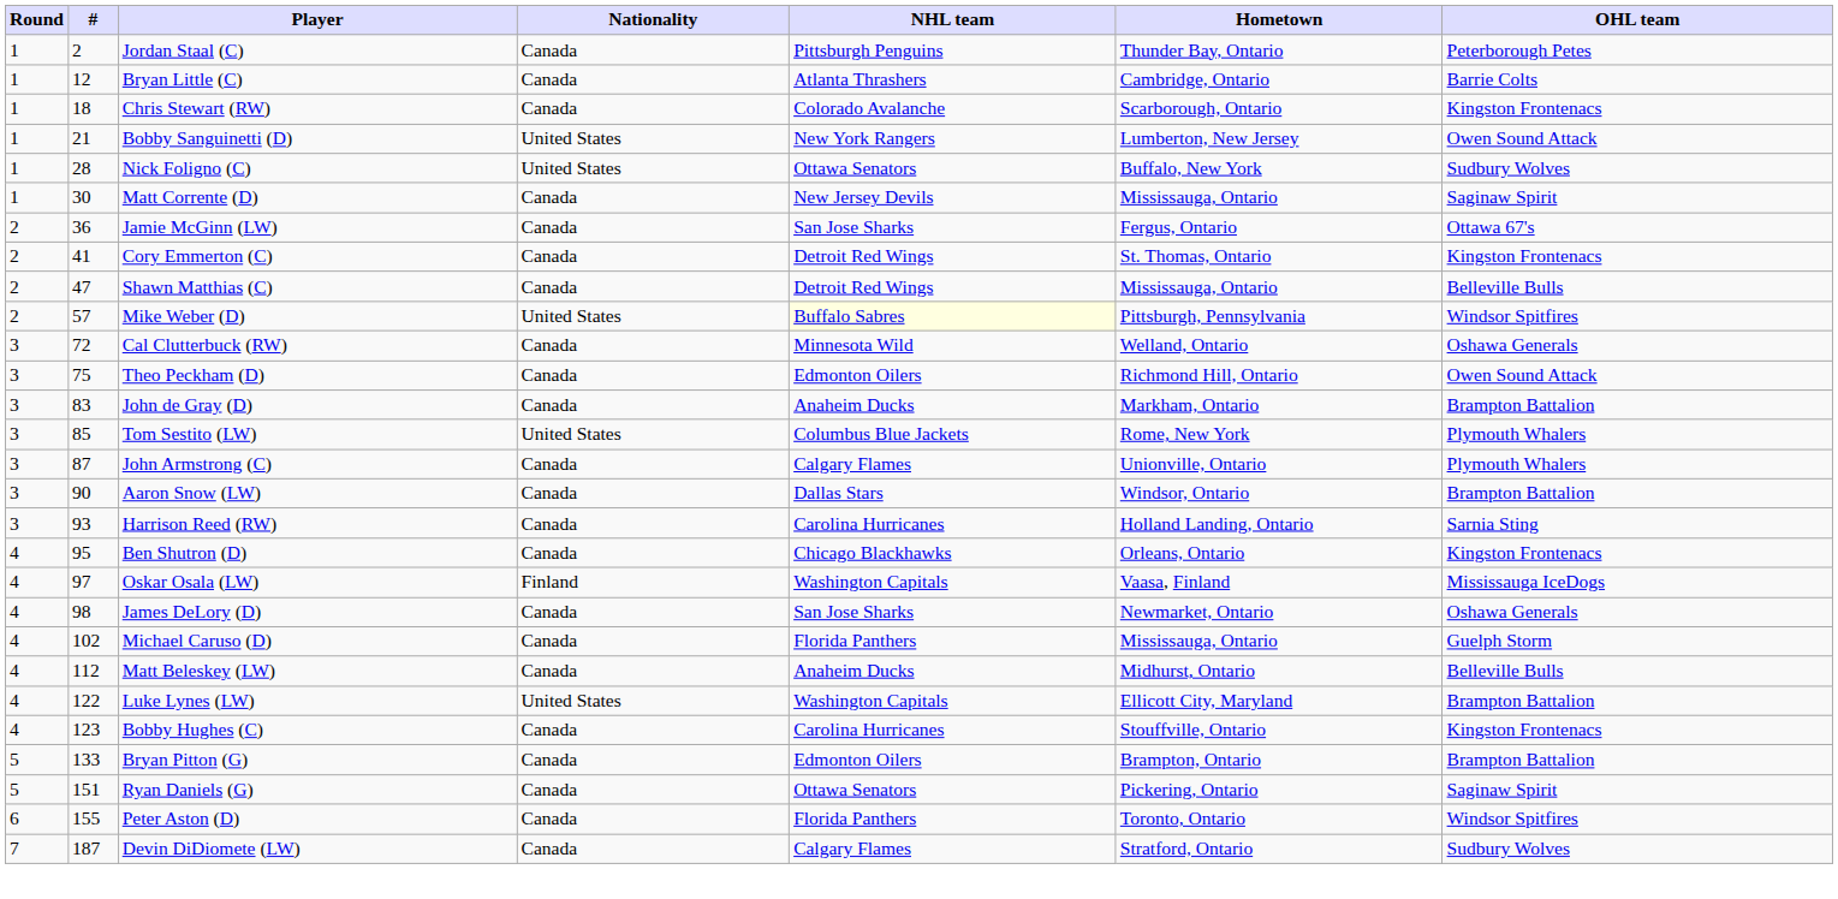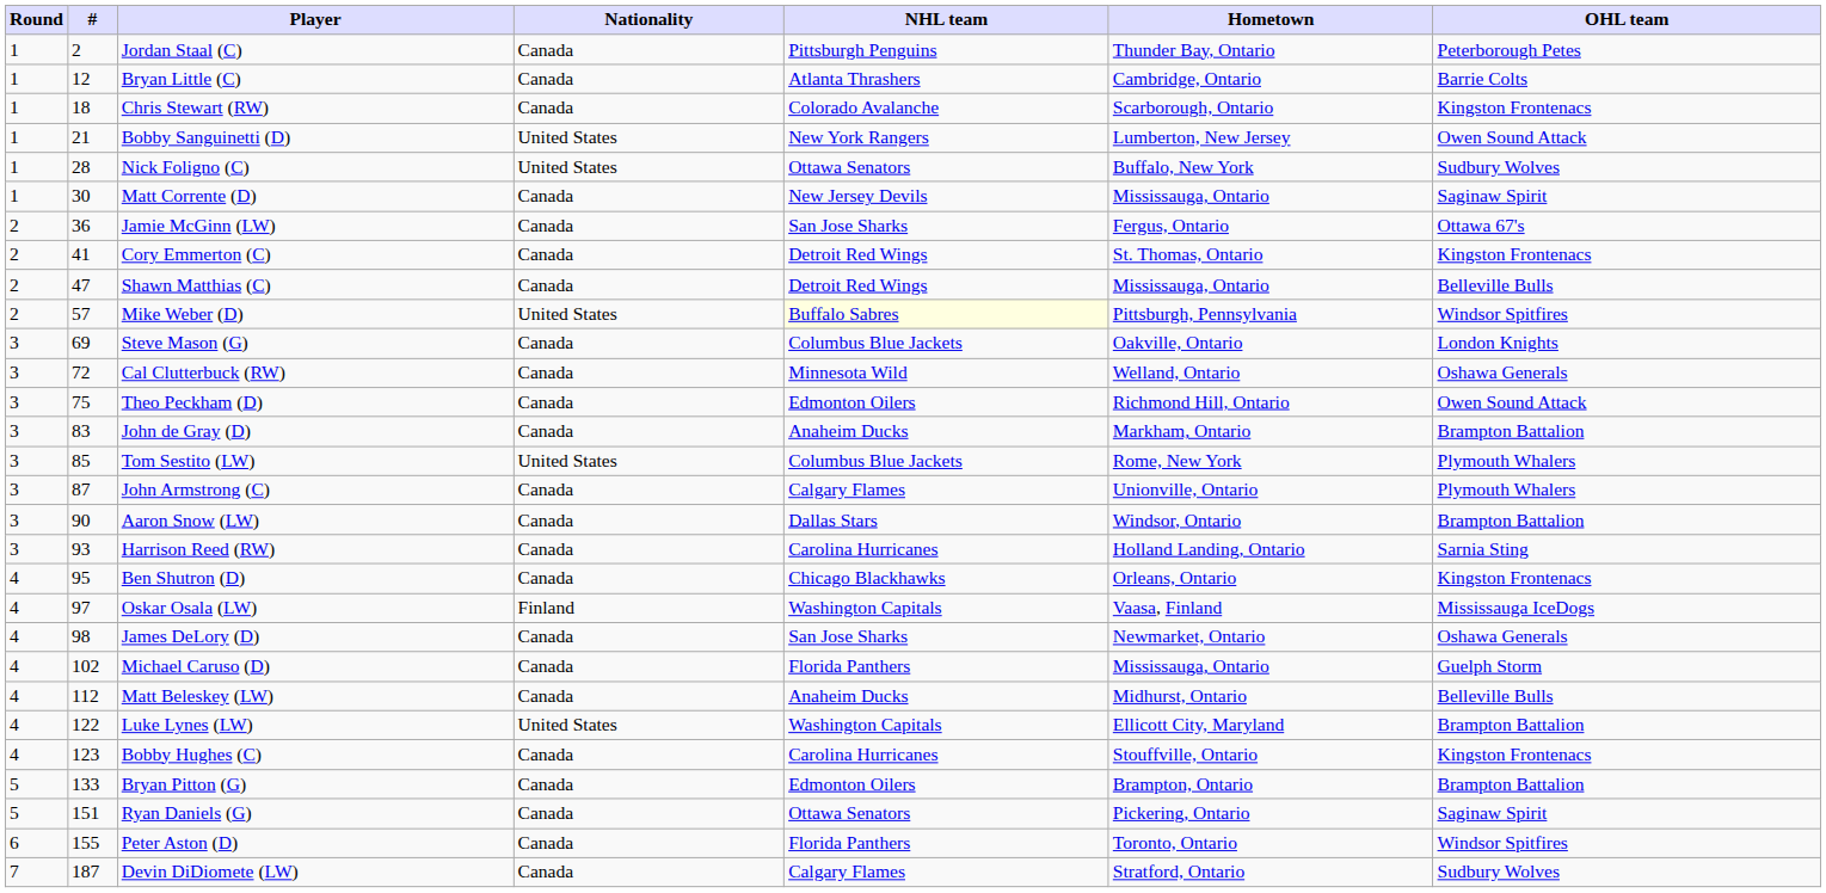+ row: 3 | 69 | Steve Mason (G) | Canada | Columbus Blue Jackets | Oakville, Ontario | London Knights
